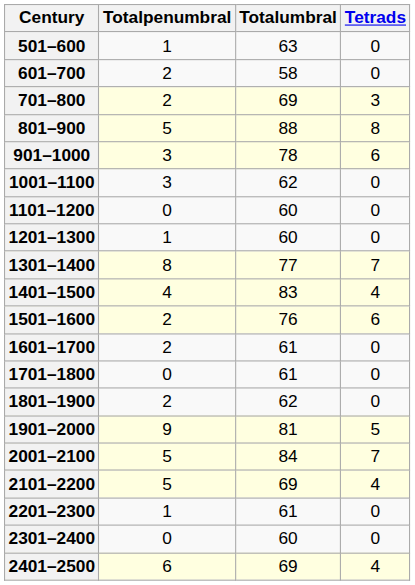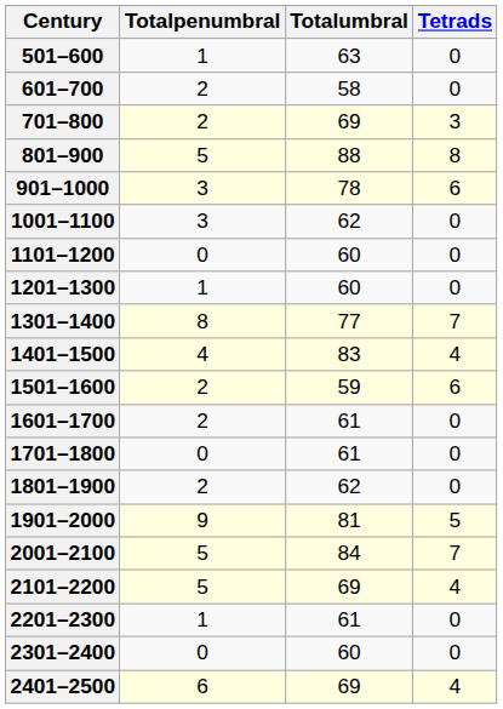1501–1600 | Totalumbral: 76 -> 59
